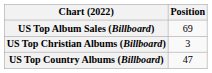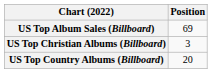US Top Country Albums (Billboard) | Position: 47 -> 20
